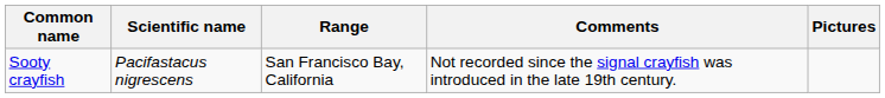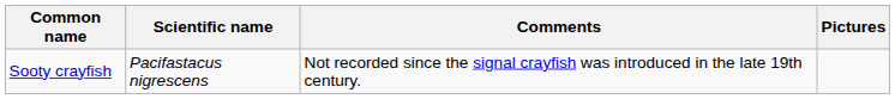- column: Range | San Francisco Bay, California
